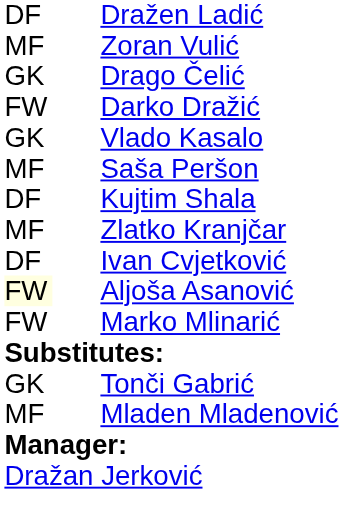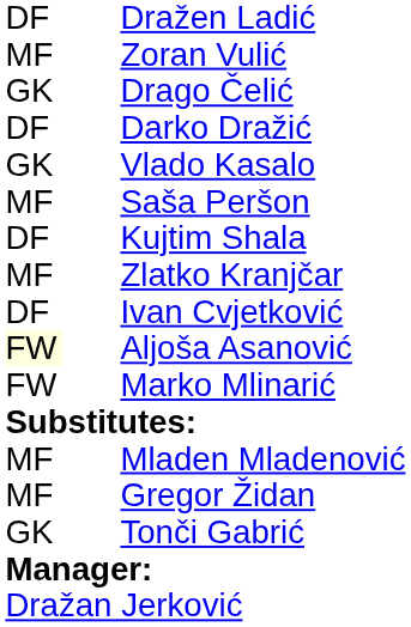Darko Dražić | column 1: FW -> DF
rows swapped: Tonči Gabrić <-> Mladen Mladenović
+ row: MF | Gregor Židan
